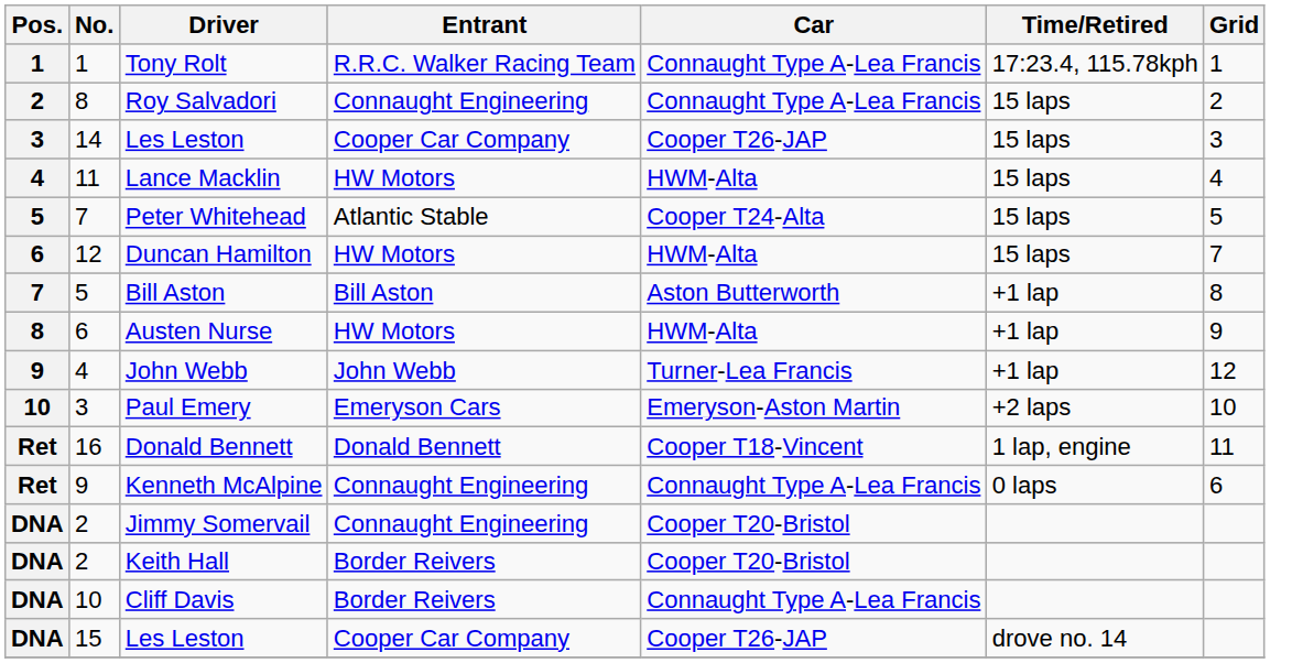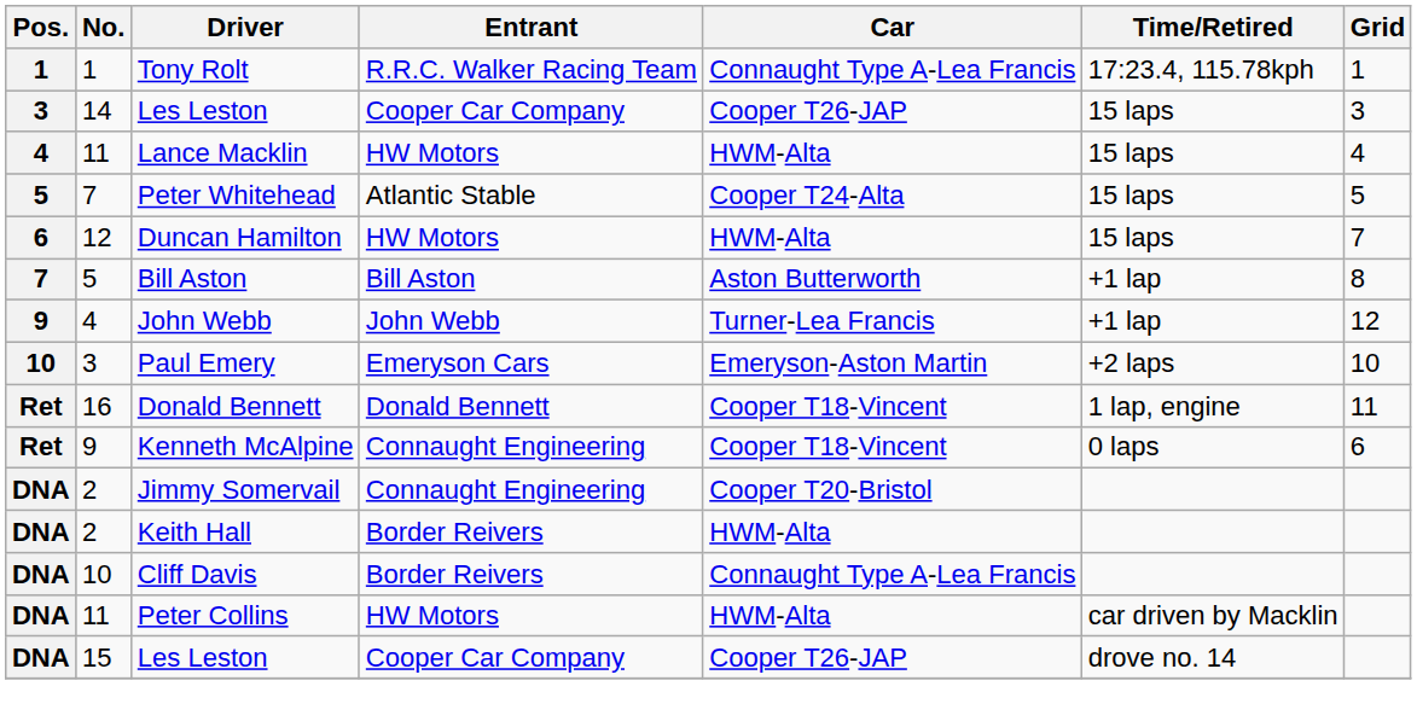- row: 2 | 8 | Roy Salvadori | Connaught Engineering | Connaught Type A-Lea Francis | 15 laps | 2
- row: 8 | 6 | Austen Nurse | HW Motors | HWM-Alta | +1 lap | 9
Kenneth McAlpine | Car: Connaught Type A-Lea Francis -> Cooper T18-Vincent
Keith Hall | Car: Cooper T20-Bristol -> HWM-Alta
+ row: DNA | 11 | Peter Collins | HW Motors | HWM-Alta | car driven by Macklin
